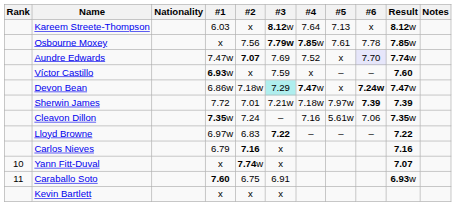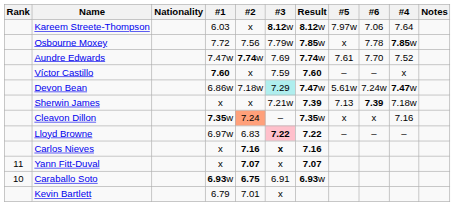columns swapped: #4 <-> Result
Kareem Streete-Thompson | #5: 7.13 -> 7.97w
Kareem Streete-Thompson | #6: x -> 7.06
Osbourne Moxey | #1: x -> 7.72
Osbourne Moxey | #3: bold -> normal
Osbourne Moxey | #5: 7.61 -> x
Aundre Edwards | #2: 7.07 -> 7.74w
Aundre Edwards | #5: x -> 7.61
Aundre Edwards | #6: lavender background -> no background
Víctor Castillo | #1: 6.93w -> 7.60
Devon Bean | #5: x -> 5.61w
Devon Bean | #6: bold -> normal
Sherwin James | #1: 7.72 -> x
Sherwin James | #2: 7.01 -> x
Sherwin James | #5: 7.97w -> 7.13
Cleavon Dillon | #2: no background -> lightsalmon background
Cleavon Dillon | #5: 5.61w -> x
Cleavon Dillon | #6: 7.06 -> x
Lloyd Browne | #3: no background -> pink background
Carlos Nieves | #1: 6.79 -> x
Carlos Nieves | #3: normal -> bold
Yann Fitt-Duval | Rank: 10 -> 11
Yann Fitt-Duval | #2: 7.74w -> 7.07
Caraballo Soto | Rank: 11 -> 10
Caraballo Soto | #1: 7.60 -> 6.93w
Caraballo Soto | #2: normal -> bold
Kevin Bartlett | #1: x -> 6.79
Kevin Bartlett | #2: x -> 7.01
